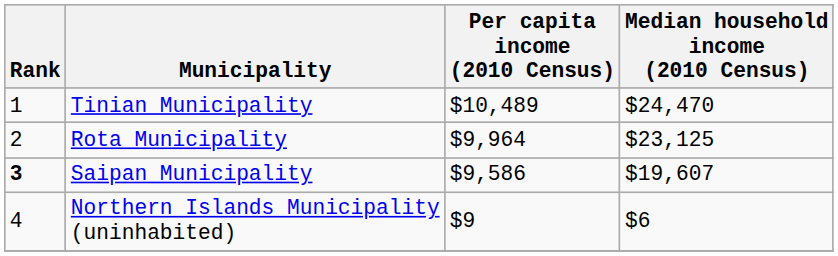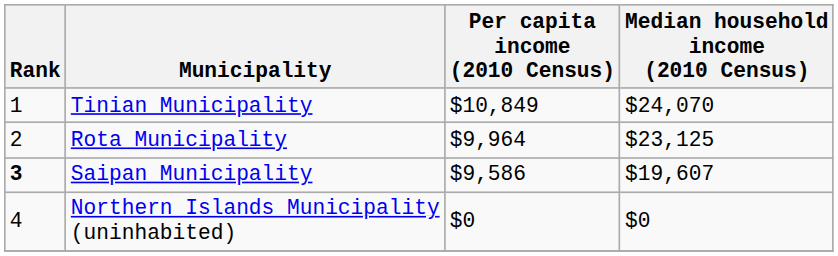Tinian Municipality | Per capita income (2010 Census): $10,489 -> $10,849
Tinian Municipality | Median household income (2010 Census): $24,470 -> $24,070
Northern Islands Municipality (uninhabited) | Per capita income (2010 Census): $9 -> $0
Northern Islands Municipality (uninhabited) | Median household income (2010 Census): $6 -> $0
